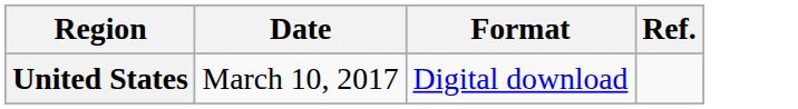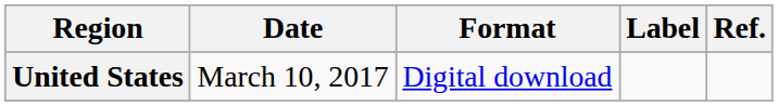+ column: Label
